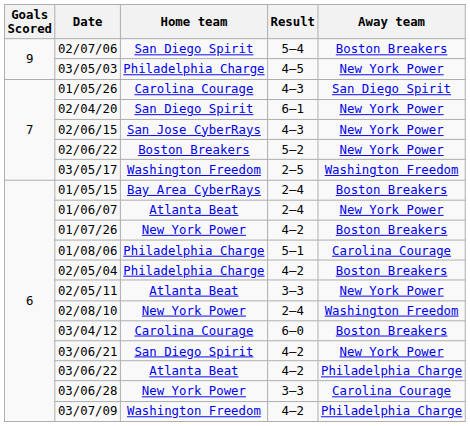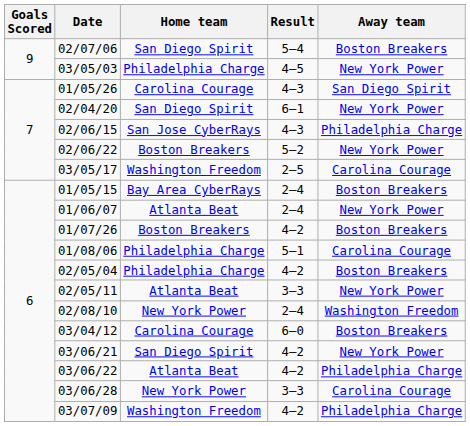02/06/15 | Away team: New York Power -> Philadelphia Charge
03/05/17 | Away team: Washington Freedom -> Carolina Courage
01/07/26 | Home team: New York Power -> Boston Breakers
